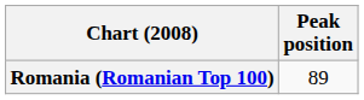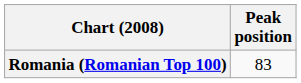Romania (Romanian Top 100) | Peak position: 89 -> 83
